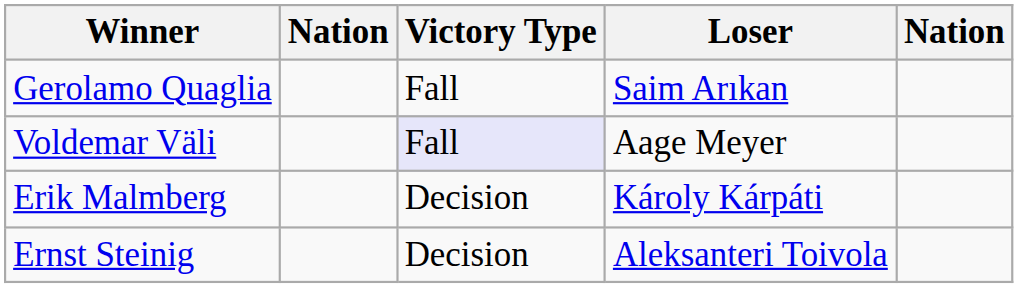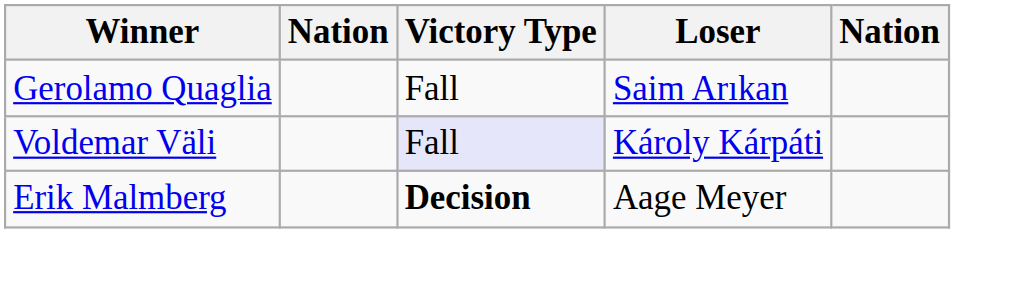Voldemar Väli | Loser: Aage Meyer -> Károly Kárpáti
Erik Malmberg | Victory Type: normal -> bold
Erik Malmberg | Loser: Károly Kárpáti -> Aage Meyer
- row: Ernst Steinig | Decision | Aleksanteri Toivola
